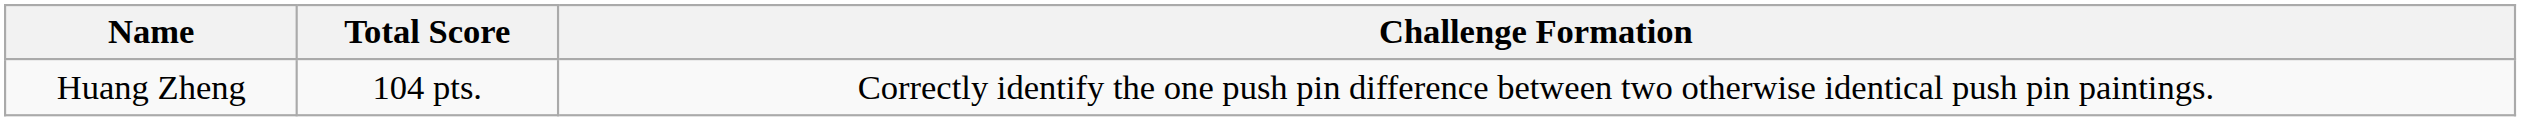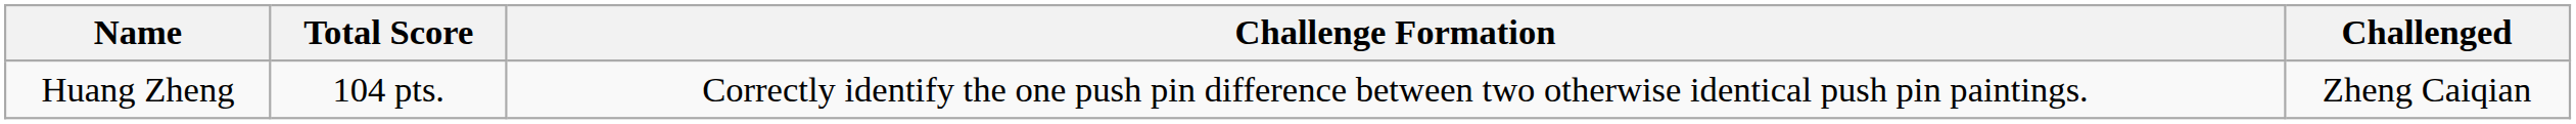+ column: Challenged | Zheng Caiqian
